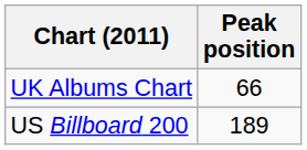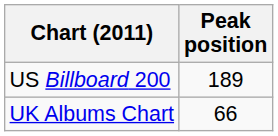rows swapped: US Billboard 200 <-> UK Albums Chart
